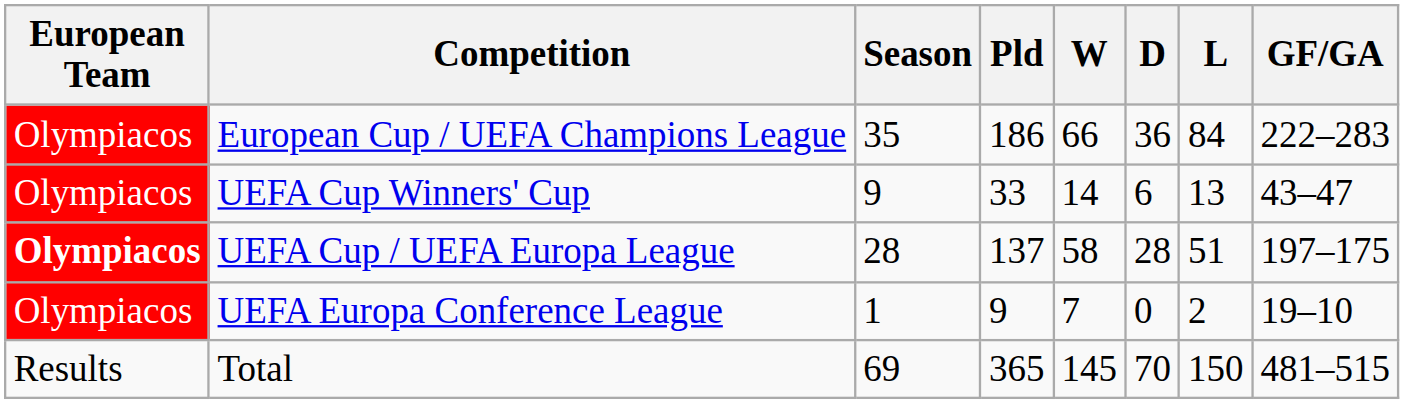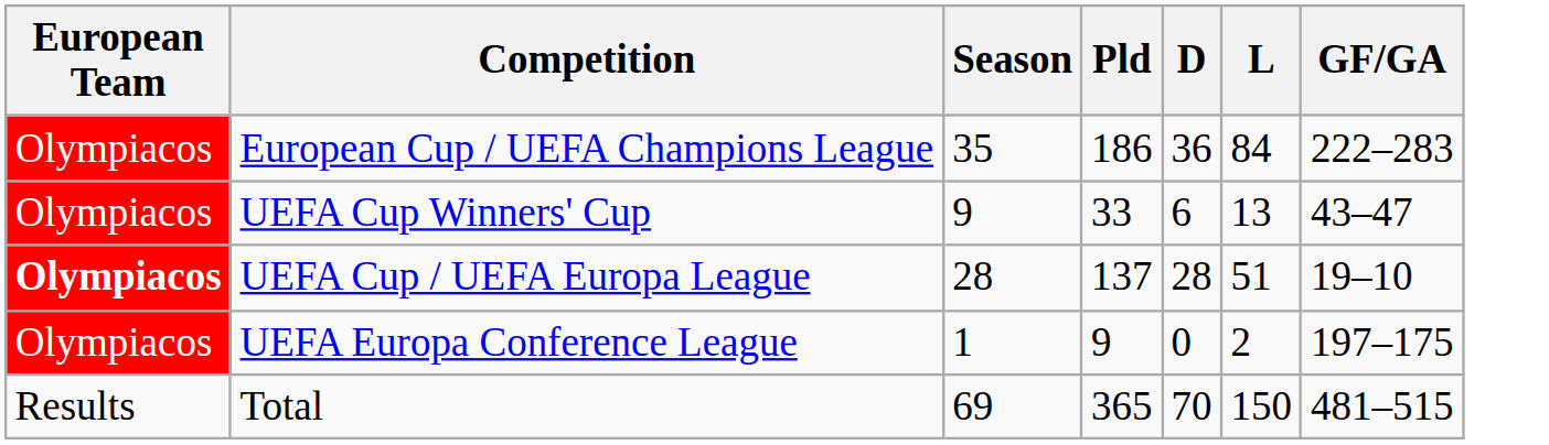- column: W | 66 | 14 | 58 | 7 | 145
UEFA Cup / UEFA Europa League | GF/GA: 197–175 -> 19–10
UEFA Europa Conference League | GF/GA: 19–10 -> 197–175
